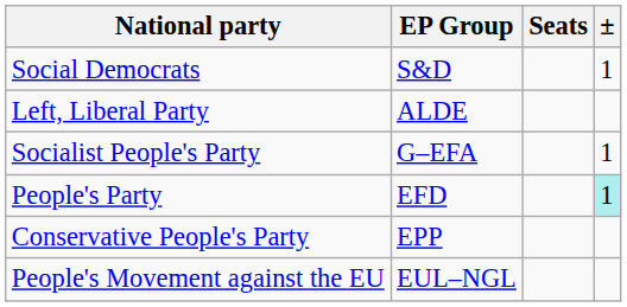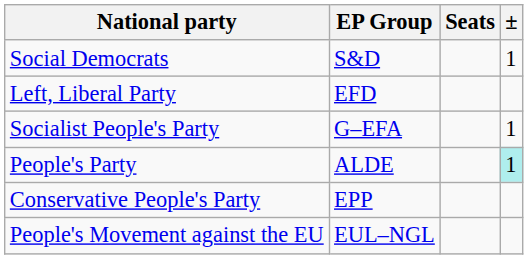Left, Liberal Party | EP Group: ALDE -> EFD
People's Party | EP Group: EFD -> ALDE
